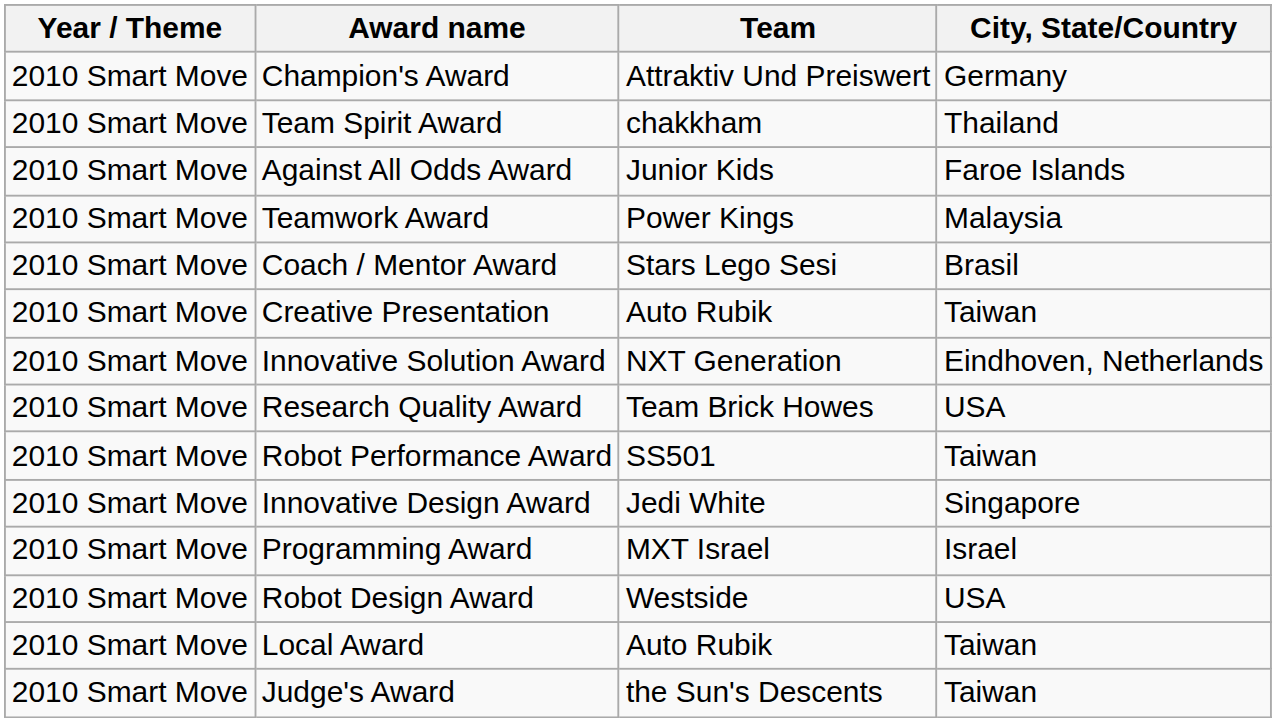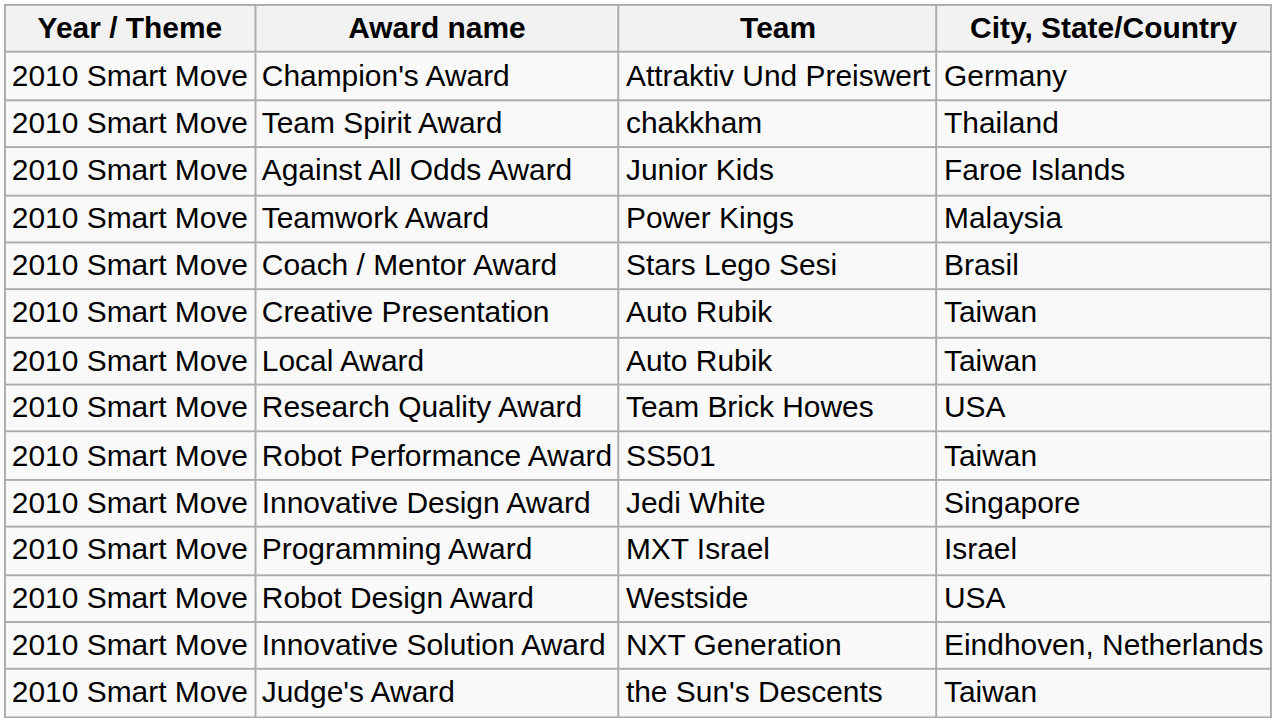rows swapped: Innovative Solution Award <-> Local Award
